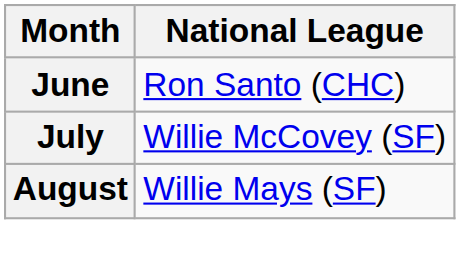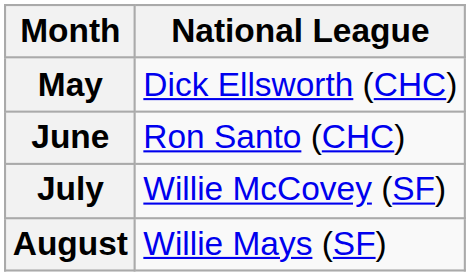+ row: May | Dick Ellsworth (CHC)
